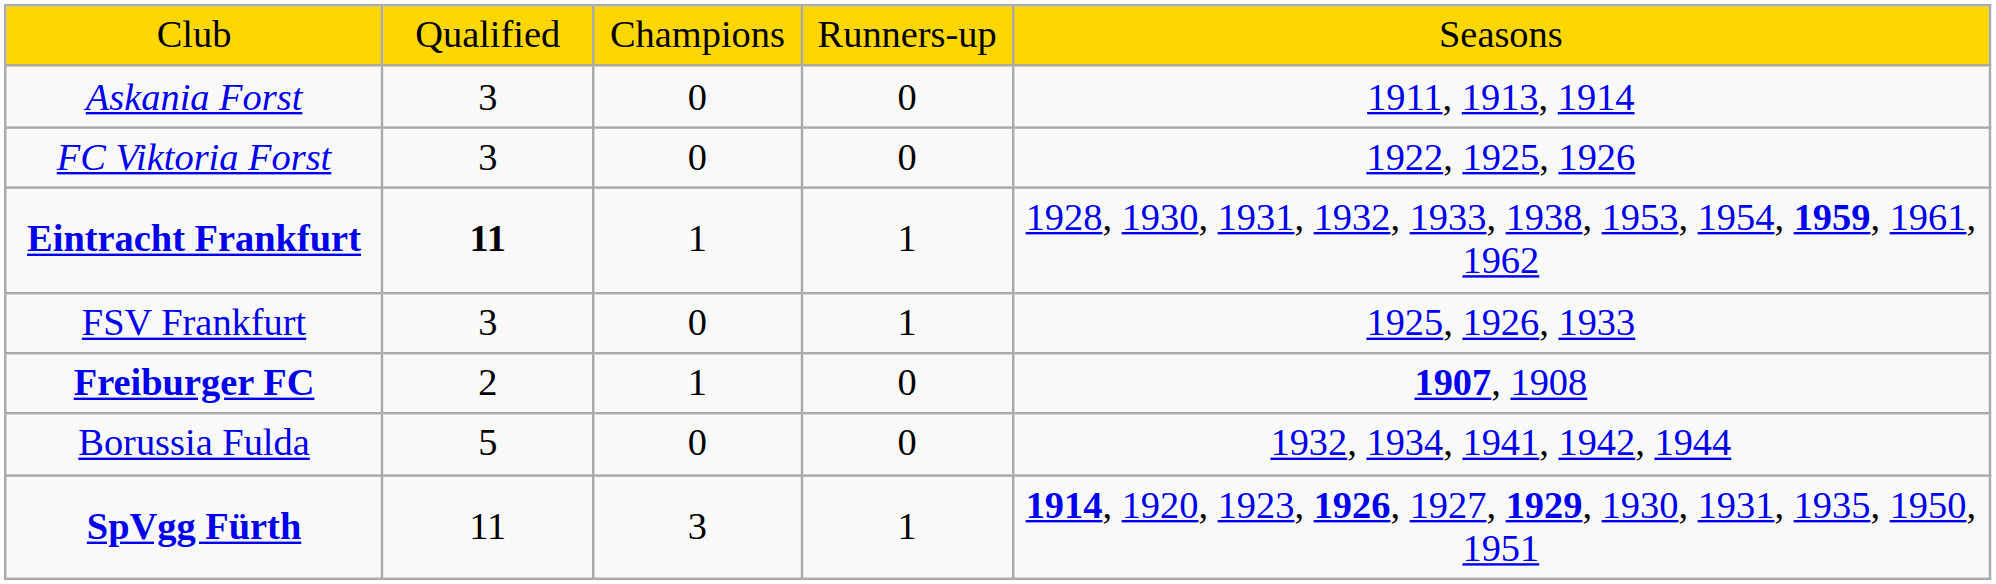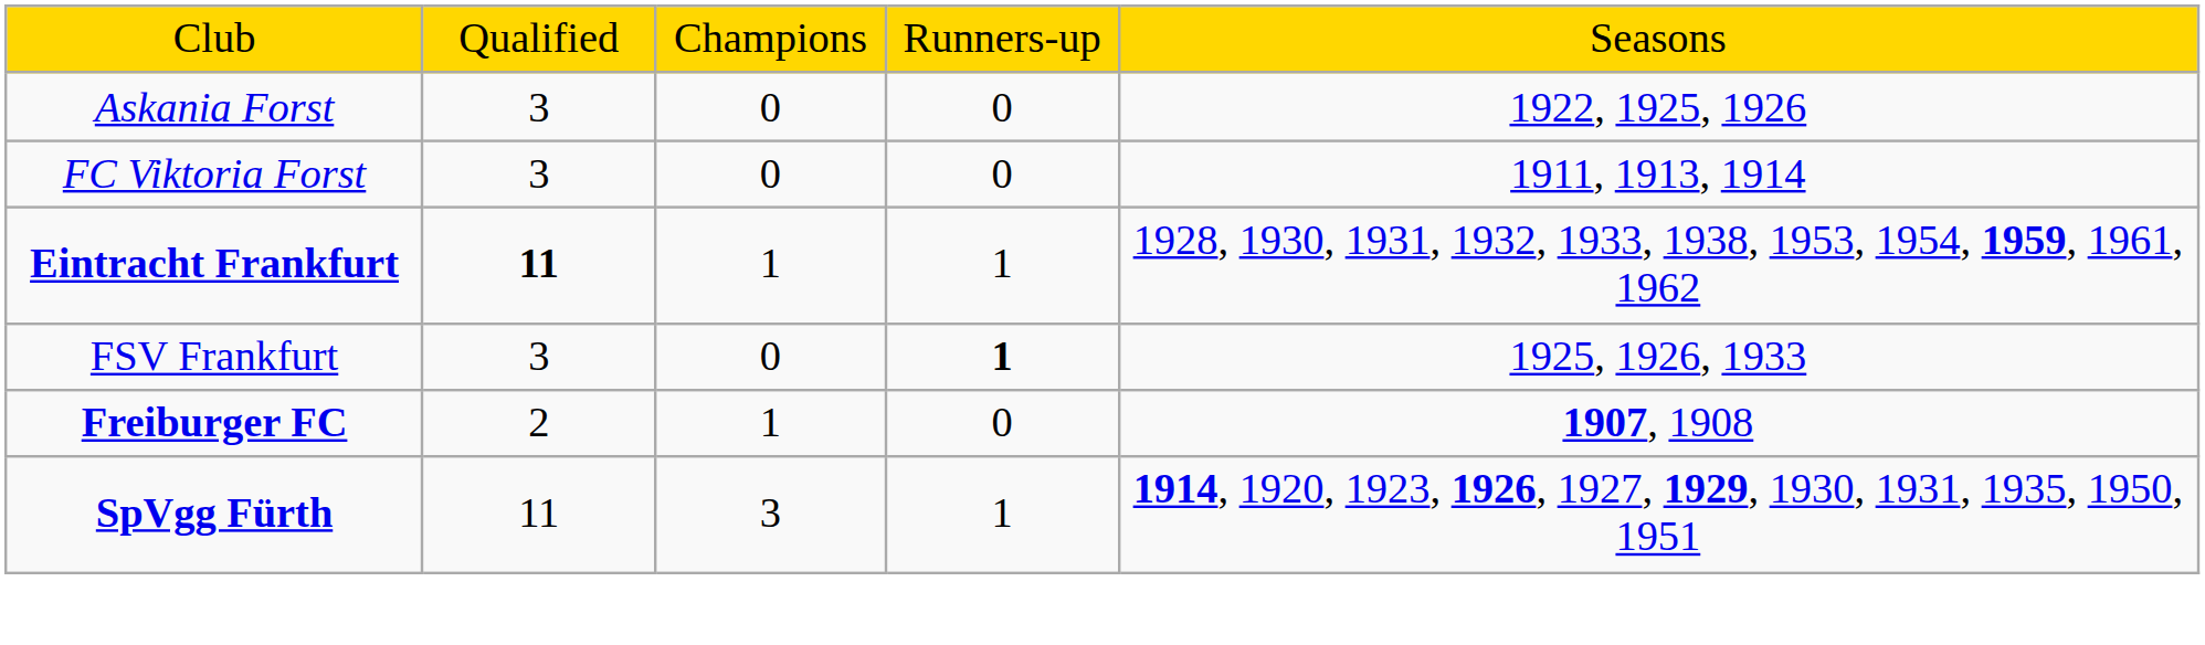Askania Forst | column 5: 1911, 1913, 1914 -> 1922, 1925, 1926
FC Viktoria Forst | column 5: 1922, 1925, 1926 -> 1911, 1913, 1914
FSV Frankfurt | column 4: normal -> bold
- row: Borussia Fulda | 5 | 0 | 0 | 1932, 1934, 1941, 1942, 1944
